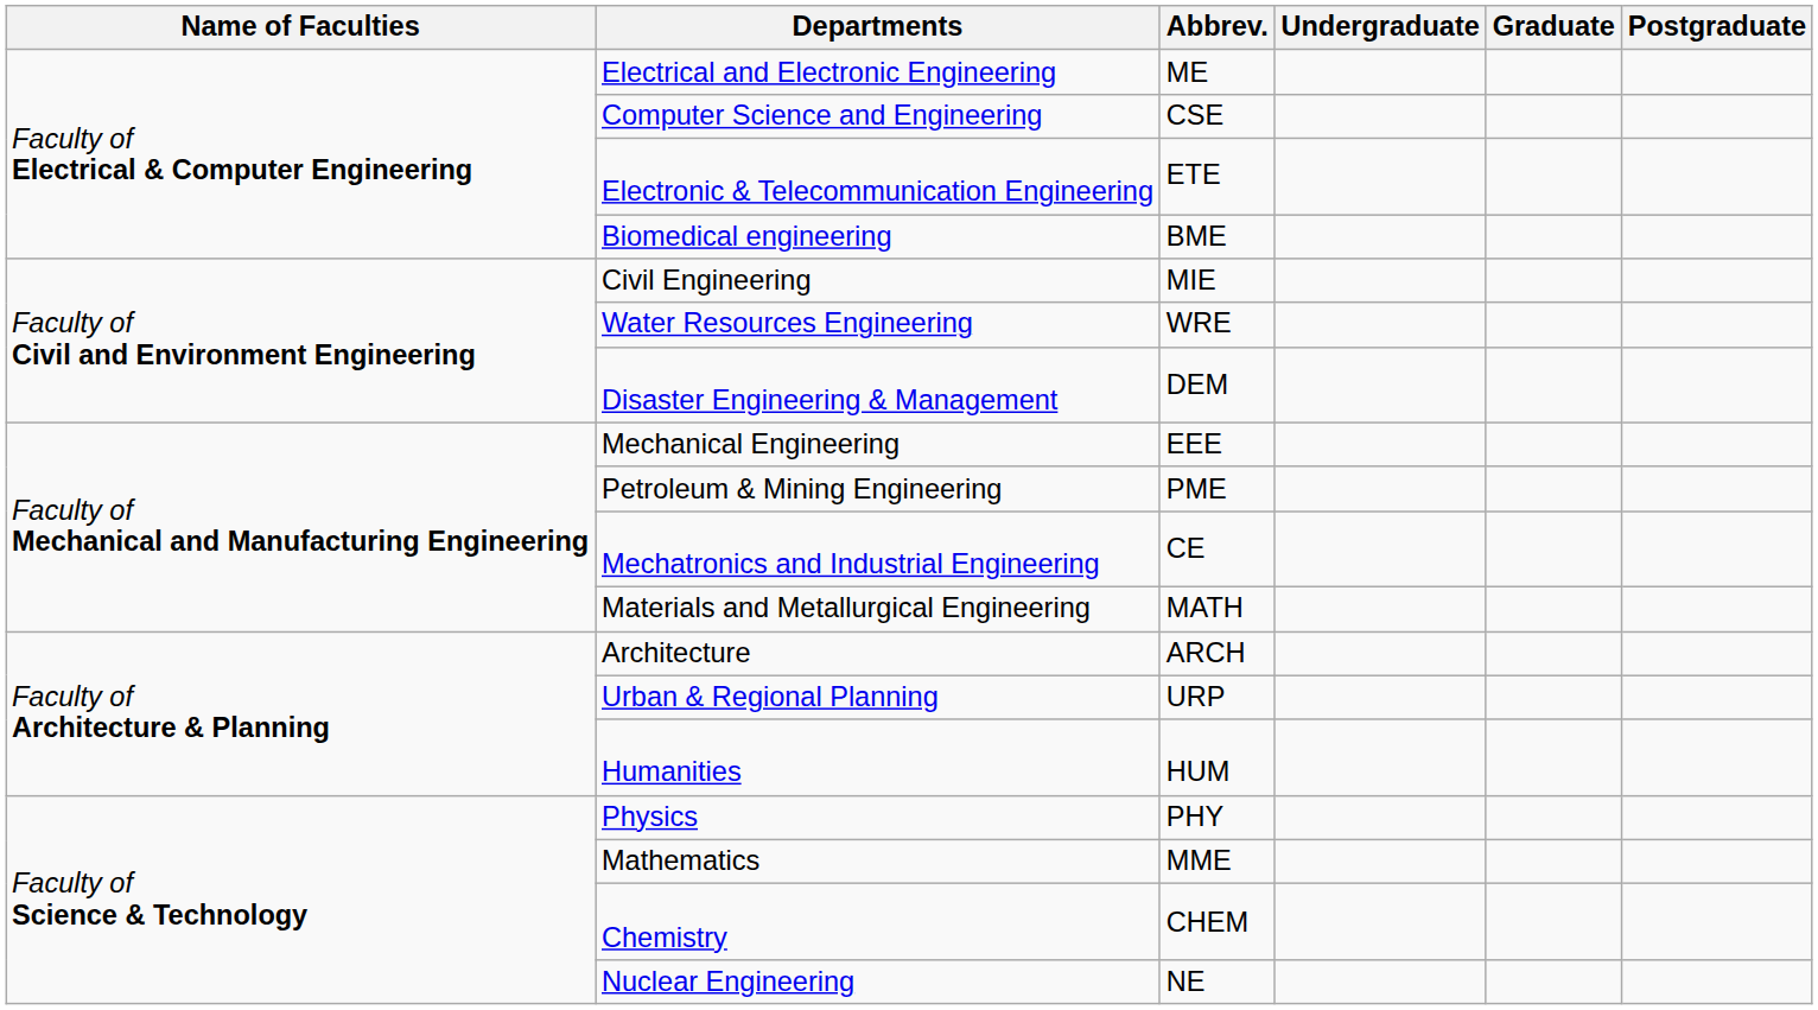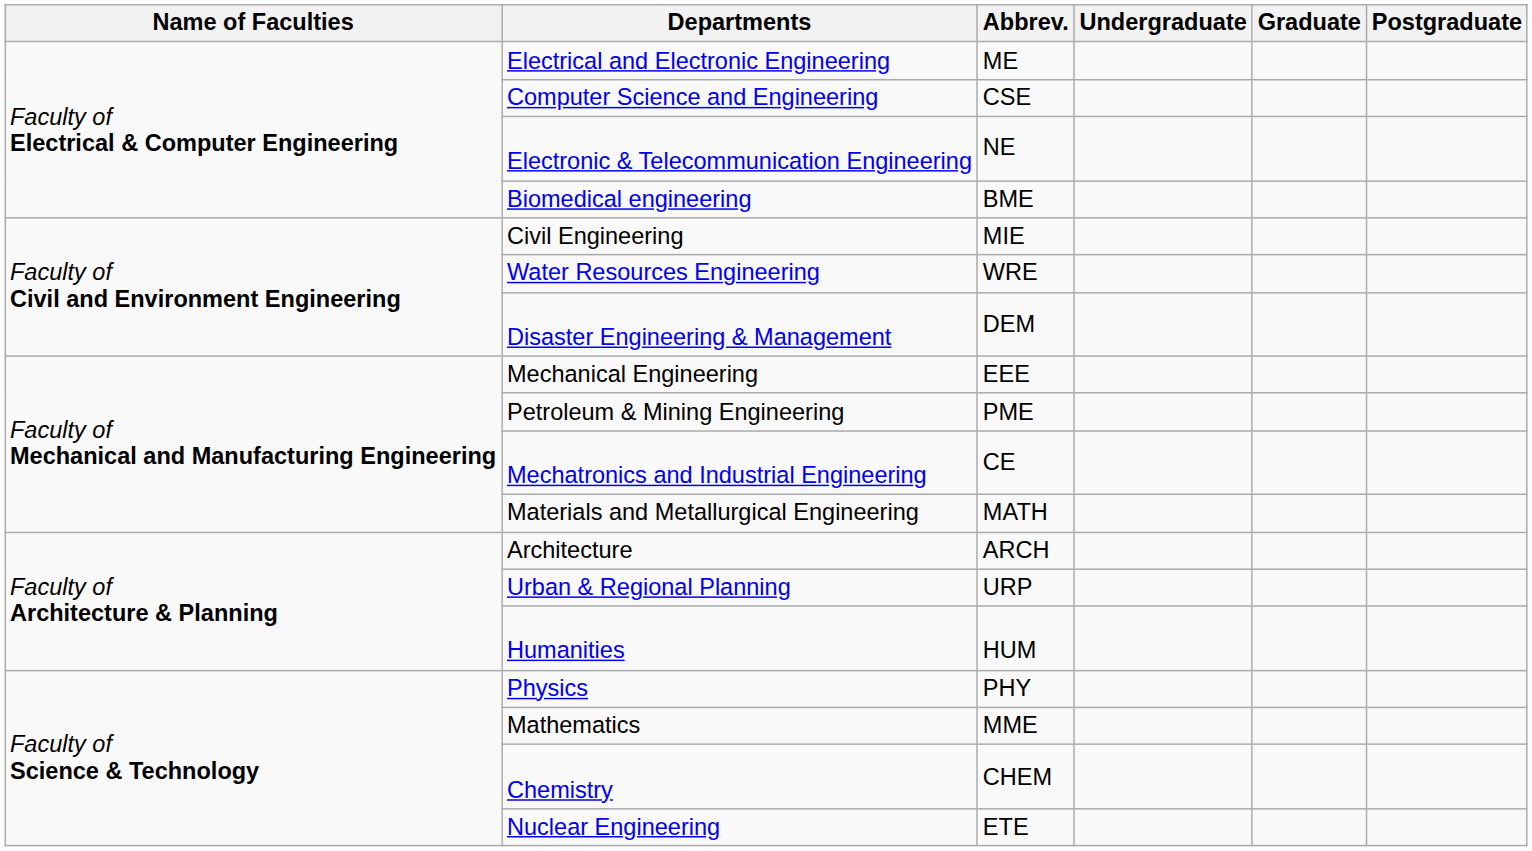Electronic & Telecommunication Engineering | Abbrev.: ETE -> NE
Nuclear Engineering | Abbrev.: NE -> ETE
